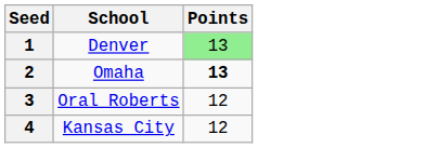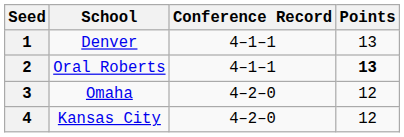+ column: Conference Record | 4–1–1 | 4–1–1 | 4–2–0 | 4–2–0
1 | Points: lightgreen background -> no background
2 | School: Omaha -> Oral Roberts
3 | School: Oral Roberts -> Omaha
